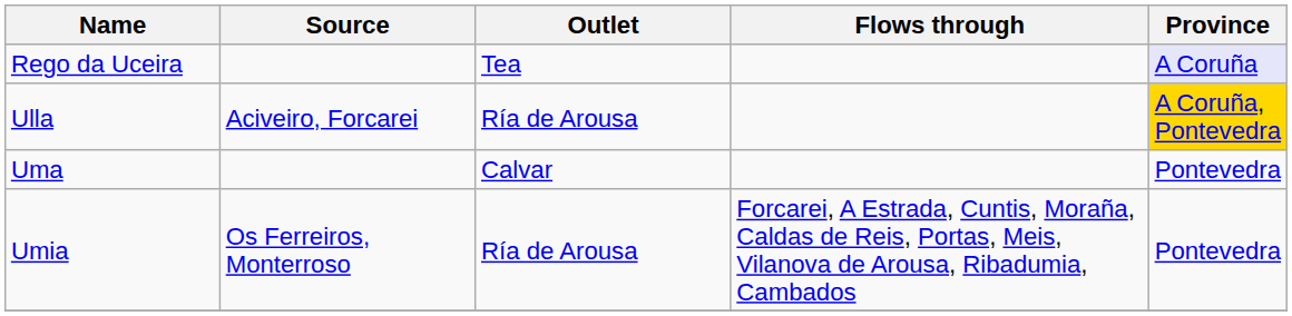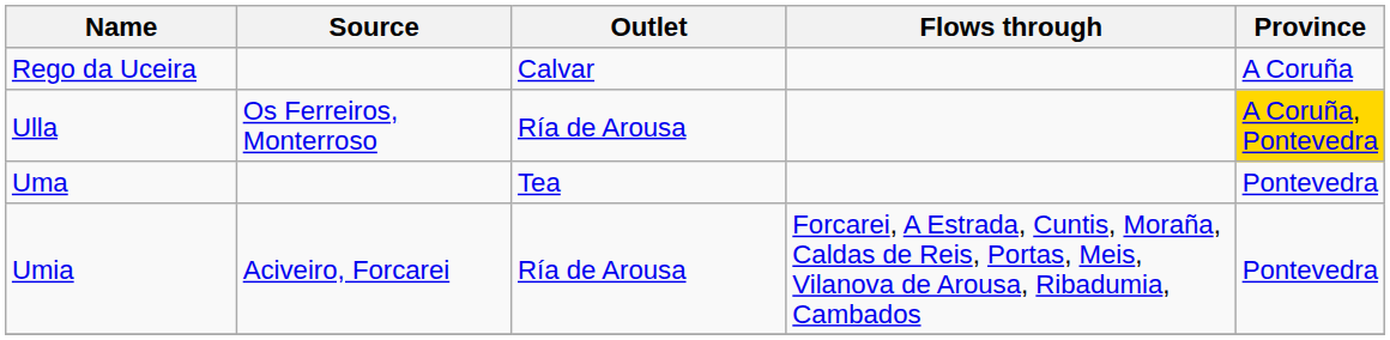Rego da Uceira | Outlet: Tea -> Calvar
Rego da Uceira | Province: lavender background -> no background
Ulla | Source: Aciveiro, Forcarei -> Os Ferreiros, Monterroso
Uma | Outlet: Calvar -> Tea
Umia | Source: Os Ferreiros, Monterroso -> Aciveiro, Forcarei
